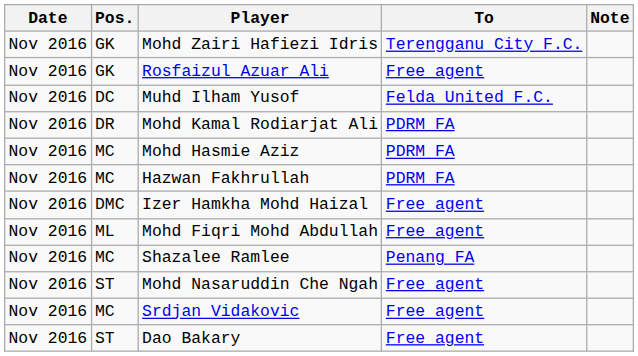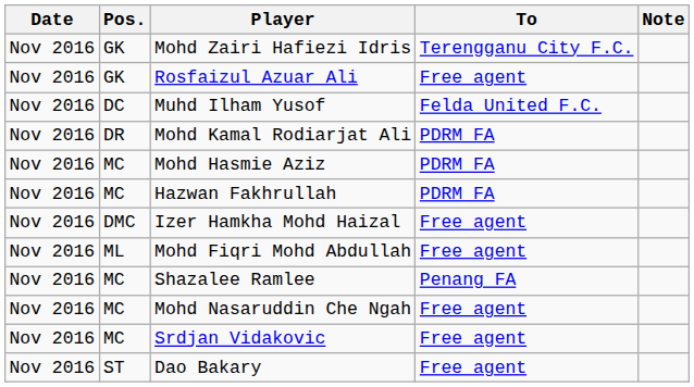Mohd Nasaruddin Che Ngah | Pos.: ST -> MC
